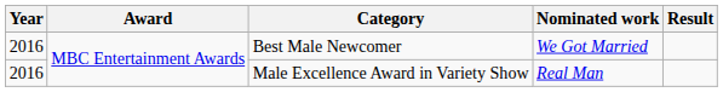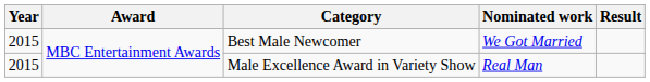Best Male Newcomer | Year: 2016 -> 2015
Male Excellence Award in Variety Show | Year: 2016 -> 2015
